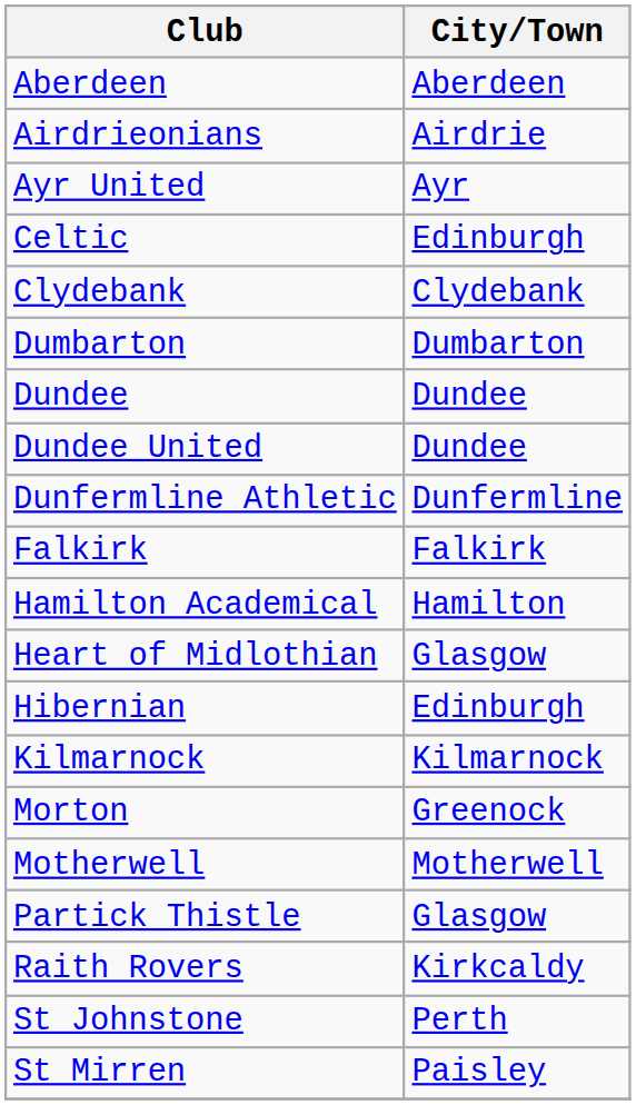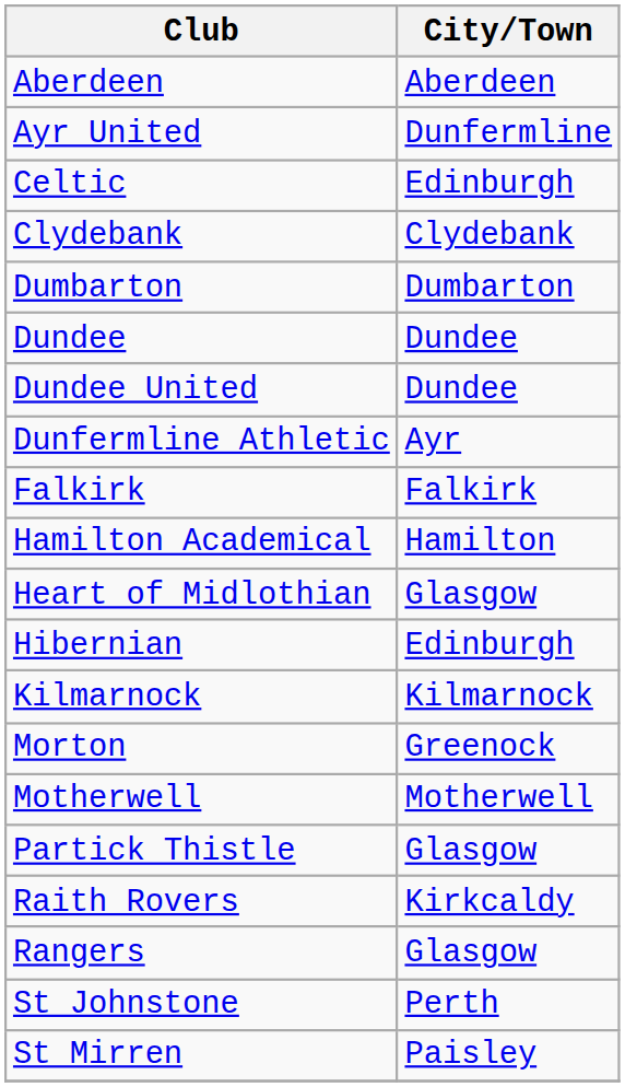- row: Airdrieonians | Airdrie
Ayr United | City/Town: Ayr -> Dunfermline
Dunfermline Athletic | City/Town: Dunfermline -> Ayr
+ row: Rangers | Glasgow
